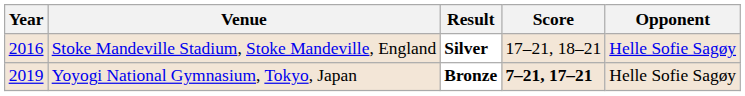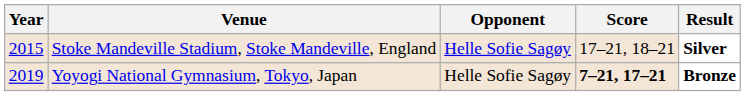columns swapped: Opponent <-> Result
Stoke Mandeville Stadium, Stoke Mandeville, England | Year: 2016 -> 2015
